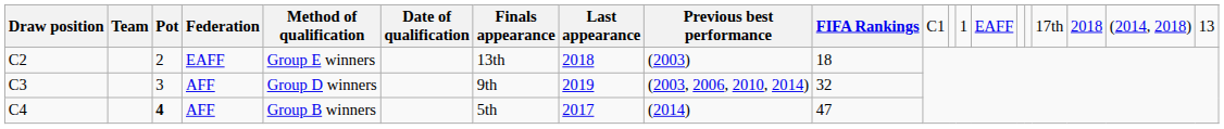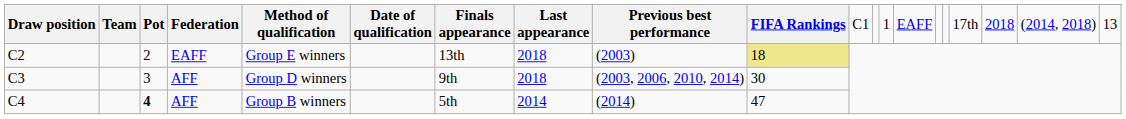C2 | FIFA Rankings: no background -> khaki background
C3 | Last appearance: 2019 -> 2018
C3 | FIFA Rankings: 32 -> 30
C4 | Last appearance: 2017 -> 2014
